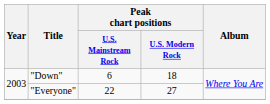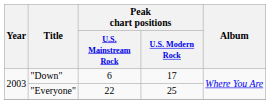"Down" | Peak chart positions / U.S. Modern Rock: 18 -> 17
"Everyone" | Peak chart positions / U.S. Modern Rock: 27 -> 25
